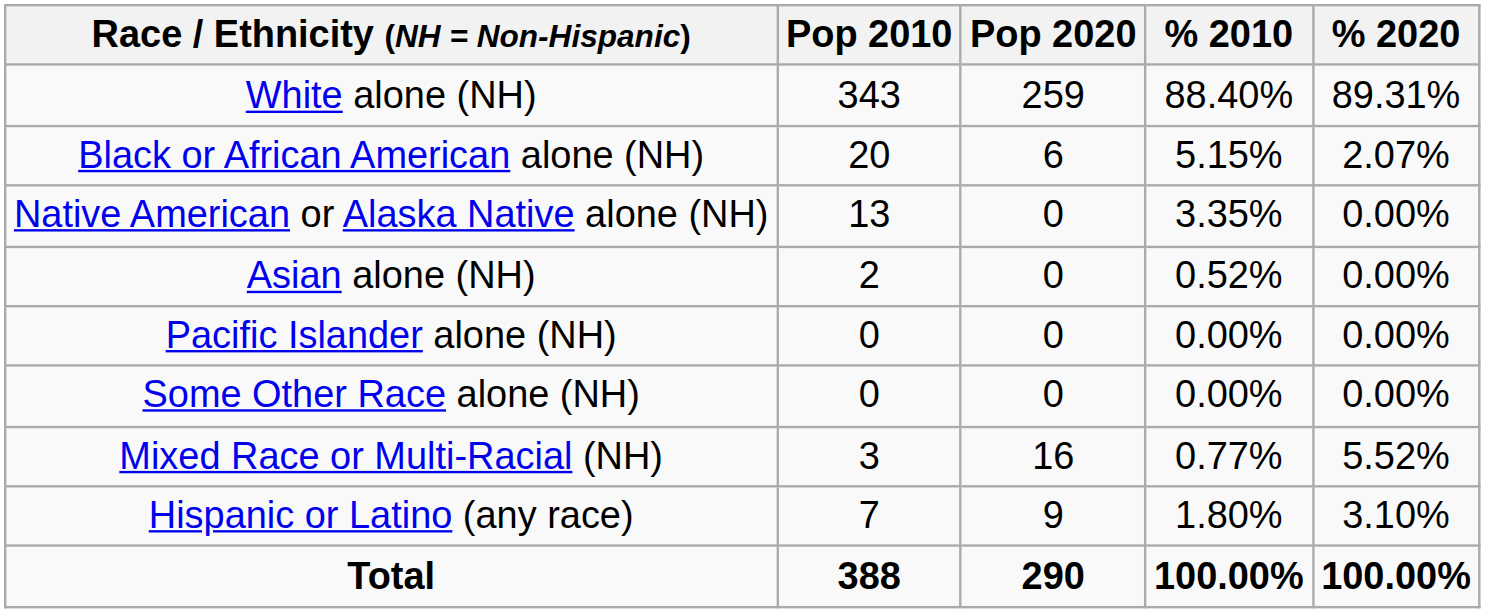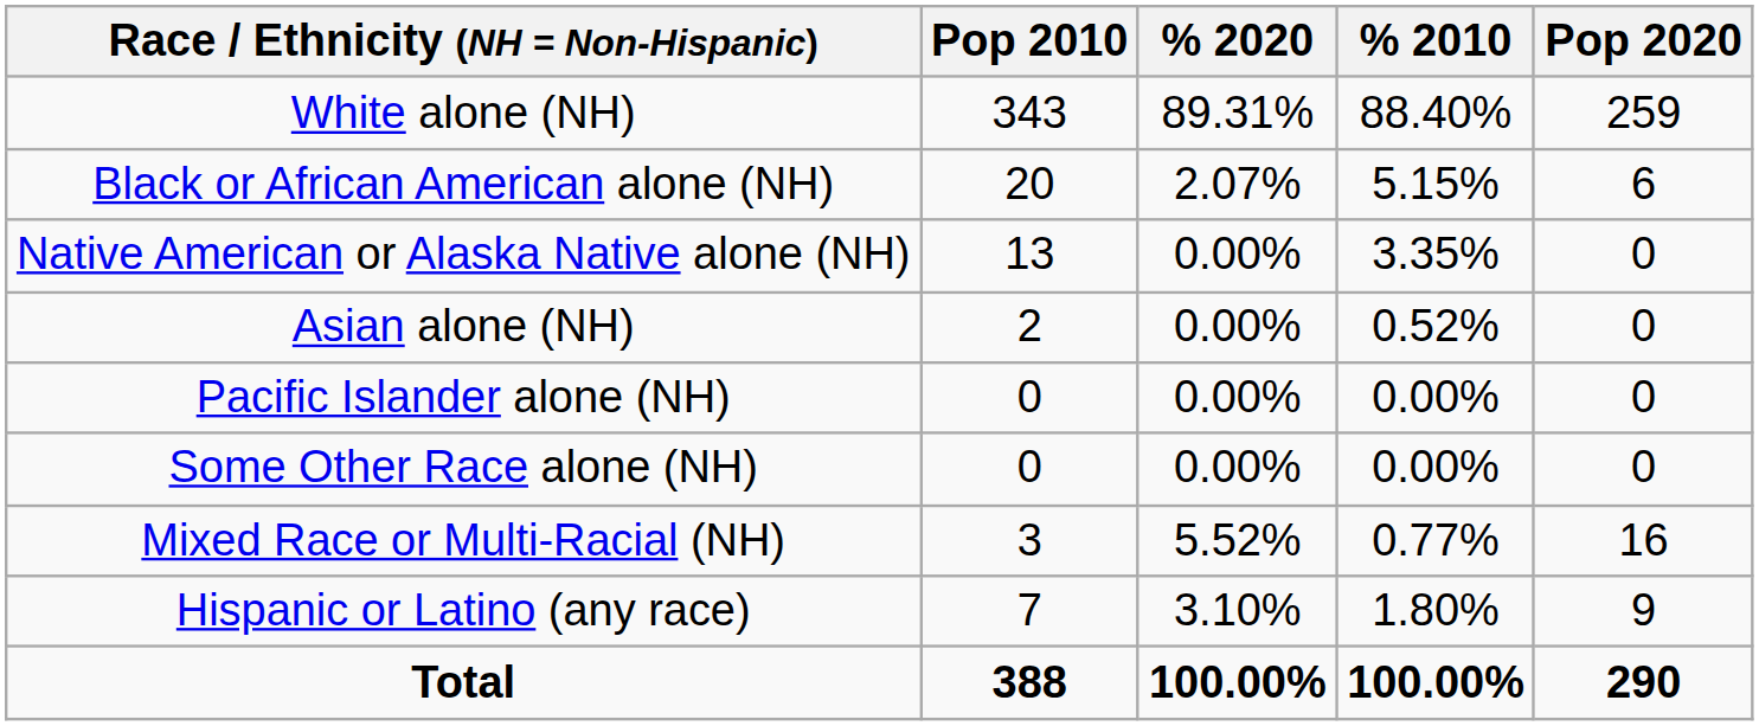columns swapped: Pop 2020 <-> % 2020
